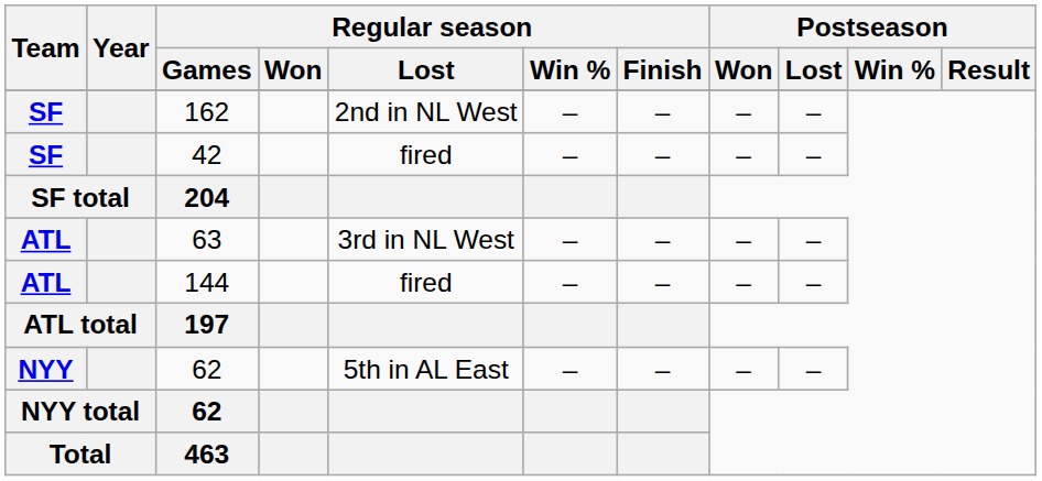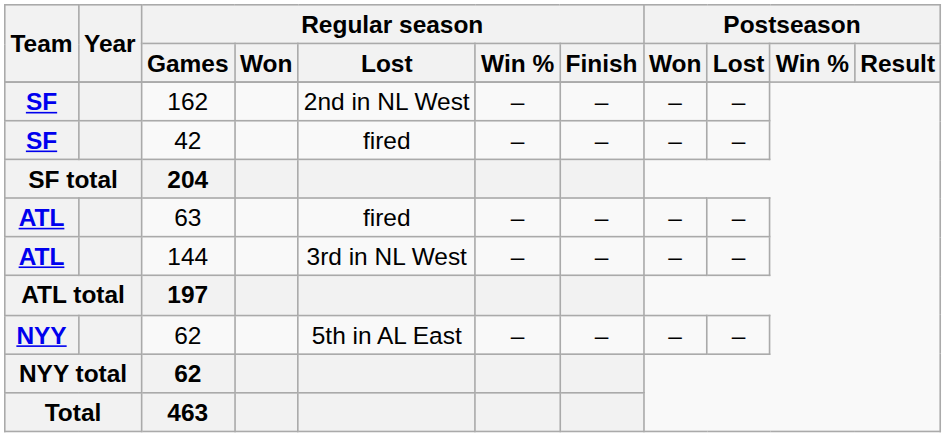63 | Regular season / Lost: 3rd in NL West -> fired
144 | Regular season / Lost: fired -> 3rd in NL West
